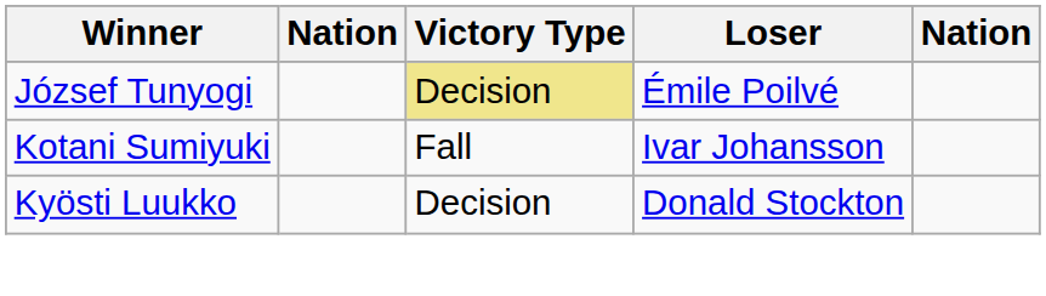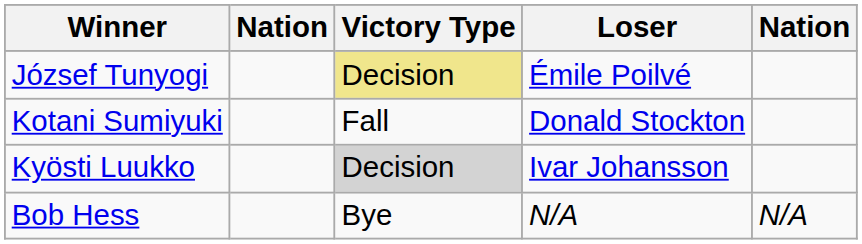Kotani Sumiyuki | Loser: Ivar Johansson -> Donald Stockton
Kyösti Luukko | Victory Type: no background -> lightgrey background
Kyösti Luukko | Loser: Donald Stockton -> Ivar Johansson
+ row: Bob Hess | Bye | N/A | N/A
